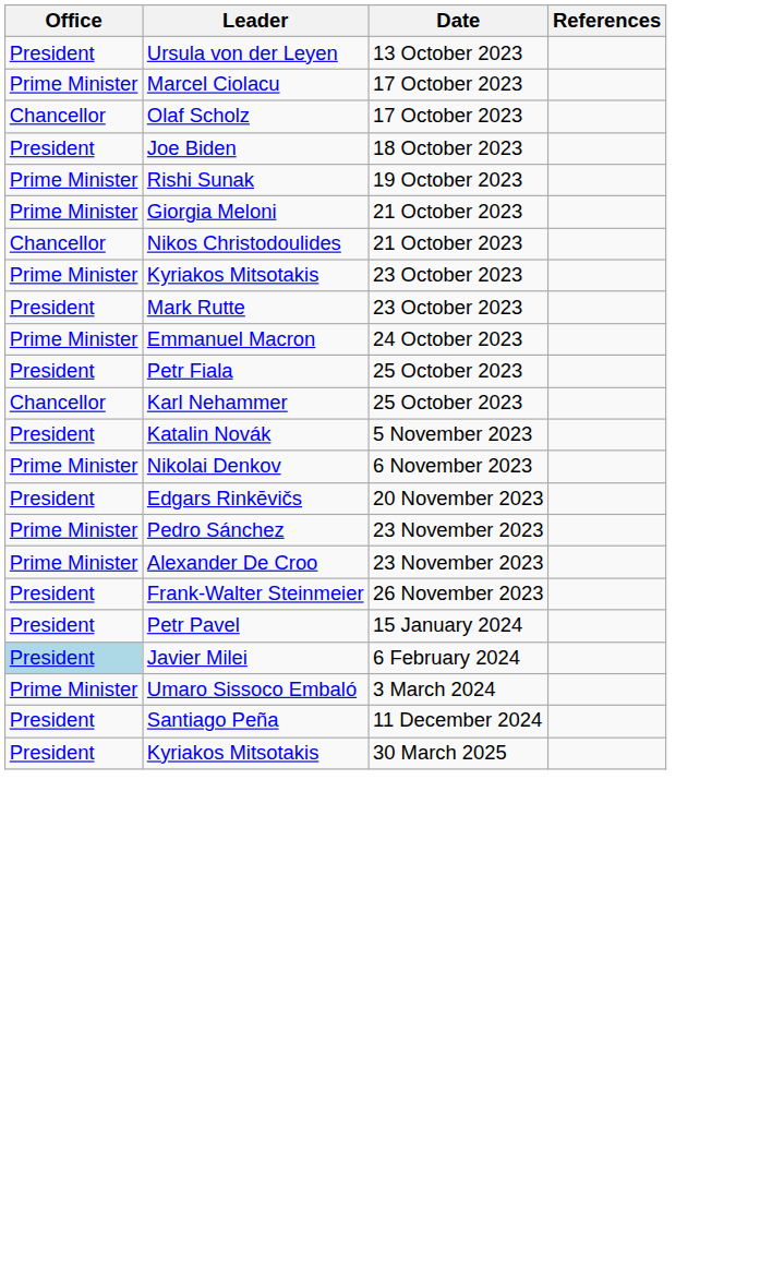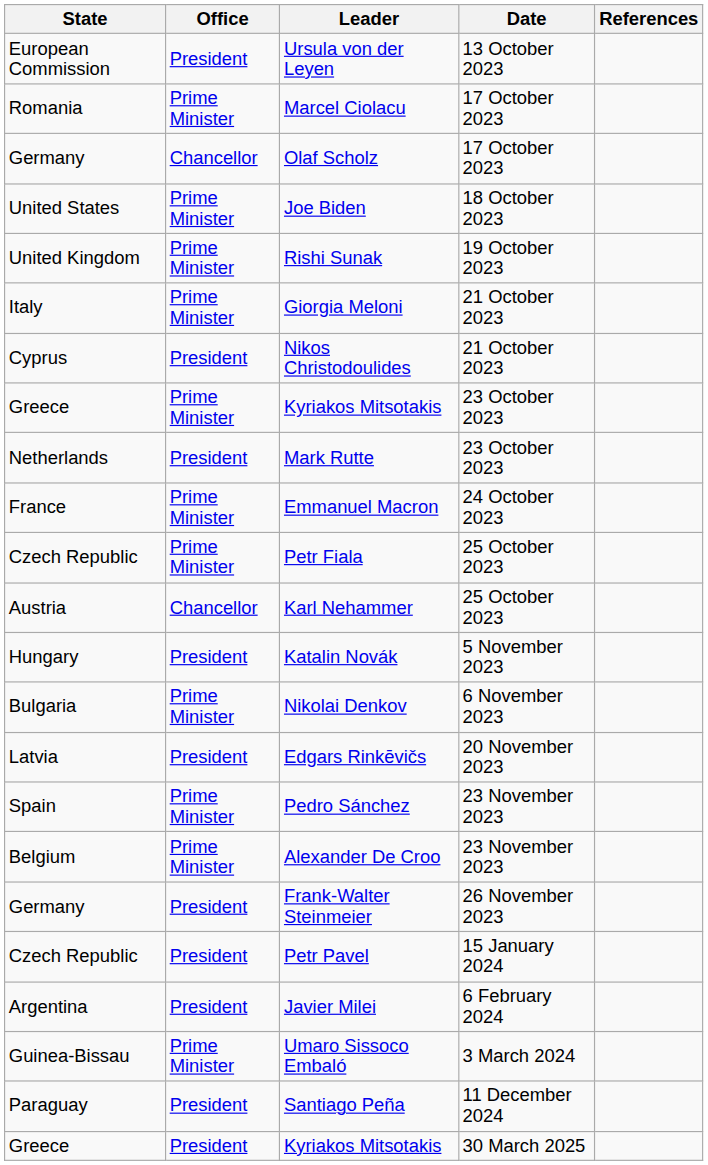+ column: State | European Commission | Romania | Germany | United States | United Kingdom | Italy | Cyprus | Greece | Netherlands | France | Czech Republic | Austria | Hungary | Bulgaria | Latvia | Spain | Belgium | Germany | Czech Republic | Argentina | Guinea-Bissau | Paraguay | Greece
Joe Biden | Office: President -> Prime Minister
Nikos Christodoulides | Office: Chancellor -> President
Petr Fiala | Office: President -> Prime Minister
Javier Milei | Office: lightblue background -> no background
